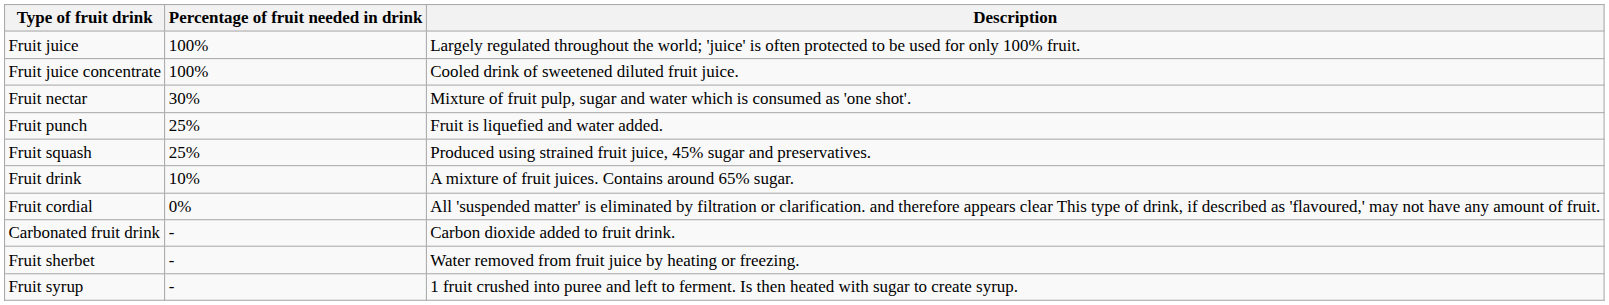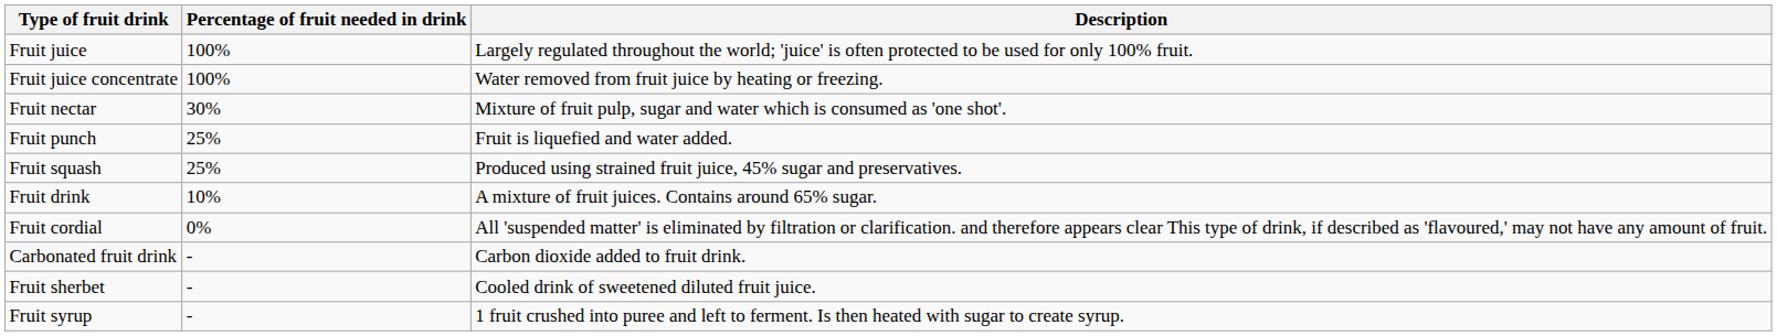Fruit juice concentrate | Description: Cooled drink of sweetened diluted fruit juice. -> Water removed from fruit juice by heating or freezing.
Fruit sherbet | Description: Water removed from fruit juice by heating or freezing. -> Cooled drink of sweetened diluted fruit juice.
